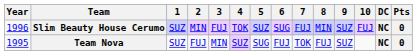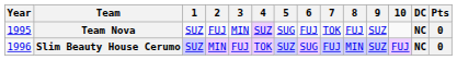rows swapped: Team Nova <-> Slim Beauty House Cerumo
